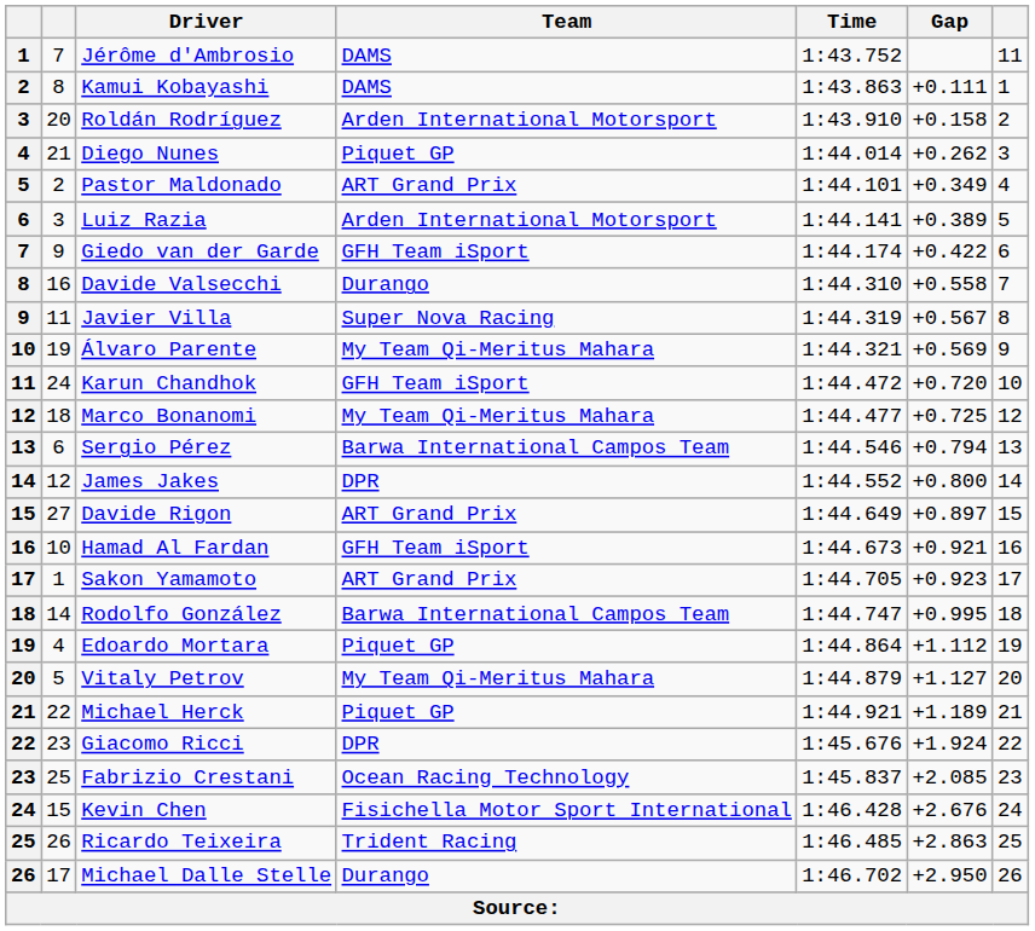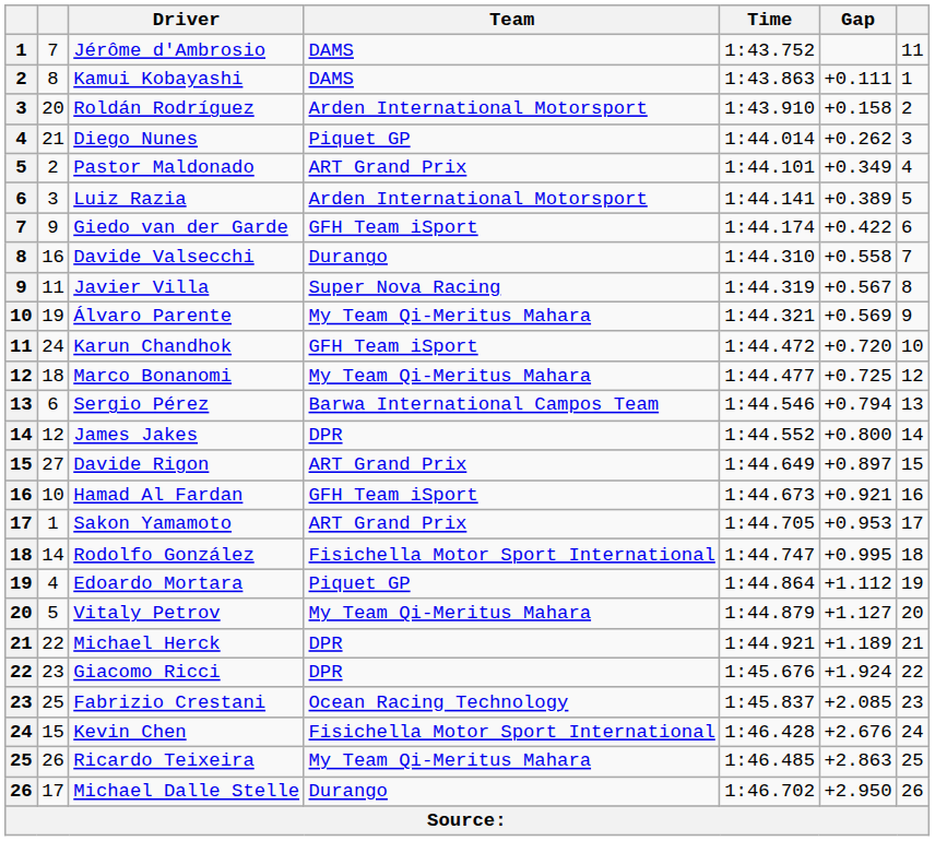Sakon Yamamoto | Gap: +0.923 -> +0.953
Rodolfo González | Team: Barwa International Campos Team -> Fisichella Motor Sport International
Michael Herck | Team: Piquet GP -> DPR
Ricardo Teixeira | Team: Trident Racing -> My Team Qi-Meritus Mahara
